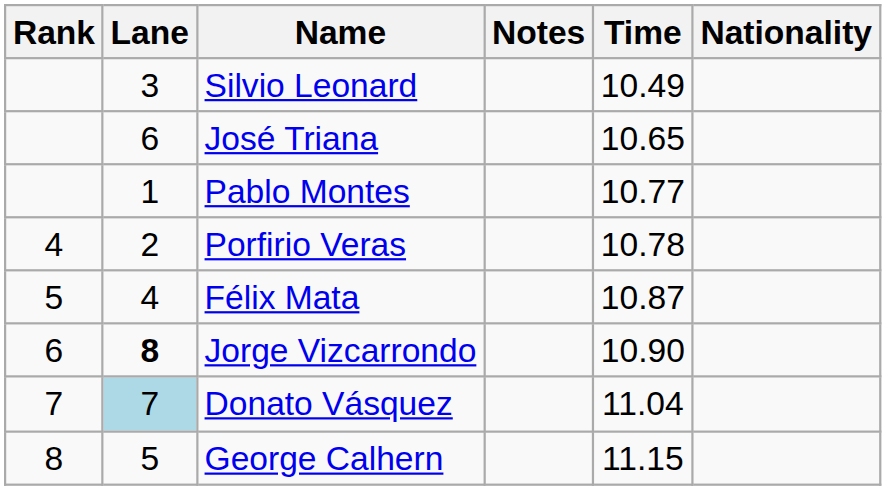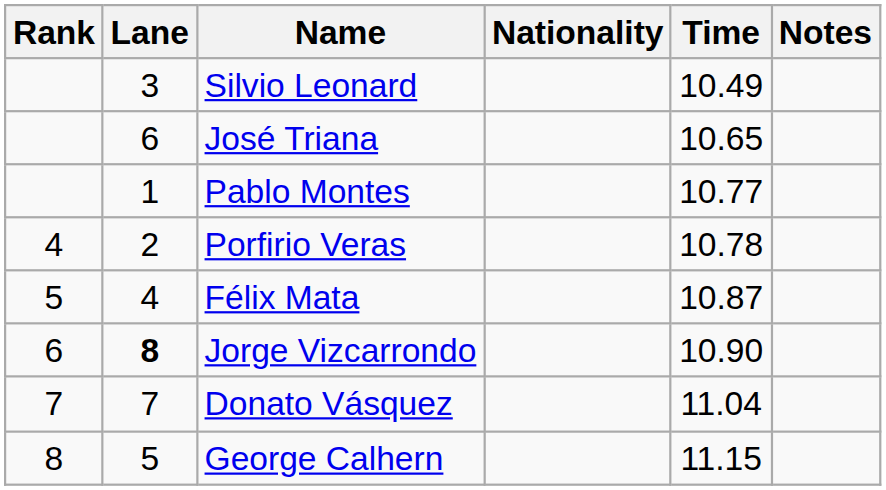columns swapped: Nationality <-> Notes
Donato Vásquez | Lane: lightblue background -> no background
